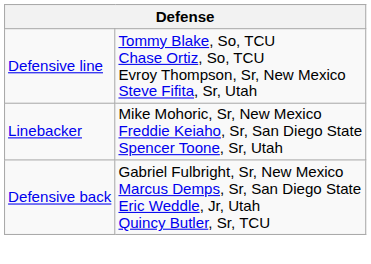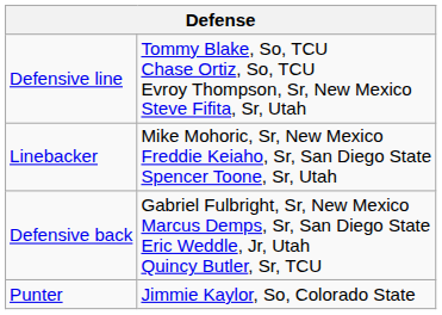+ row: Punter | Jimmie Kaylor, So, Colorado State
